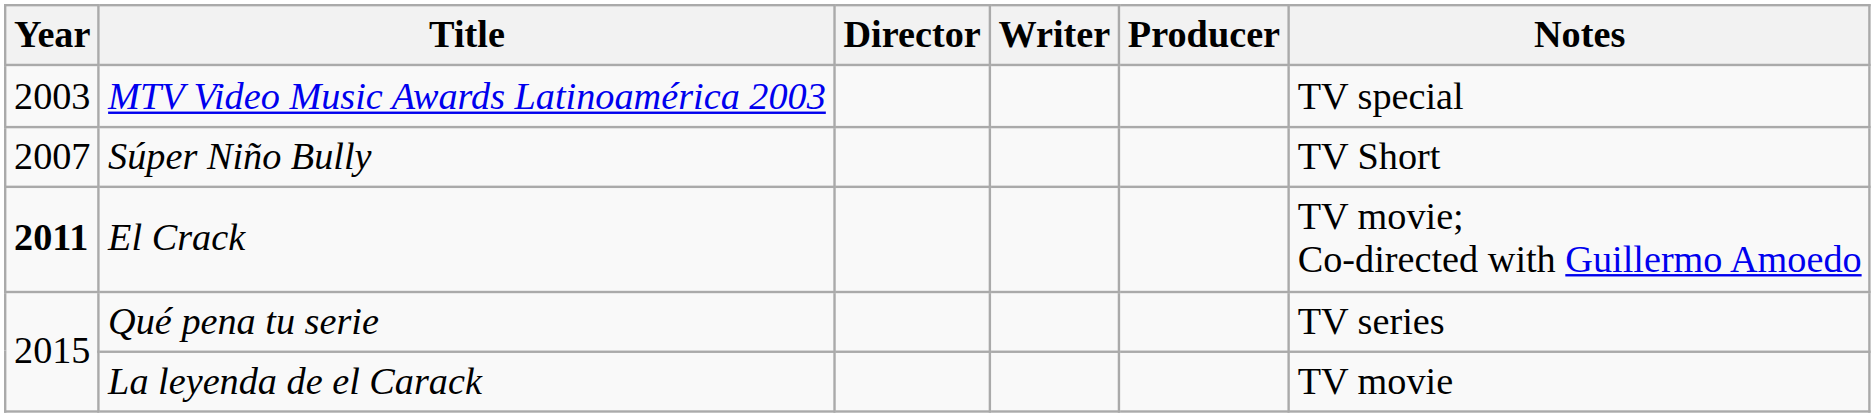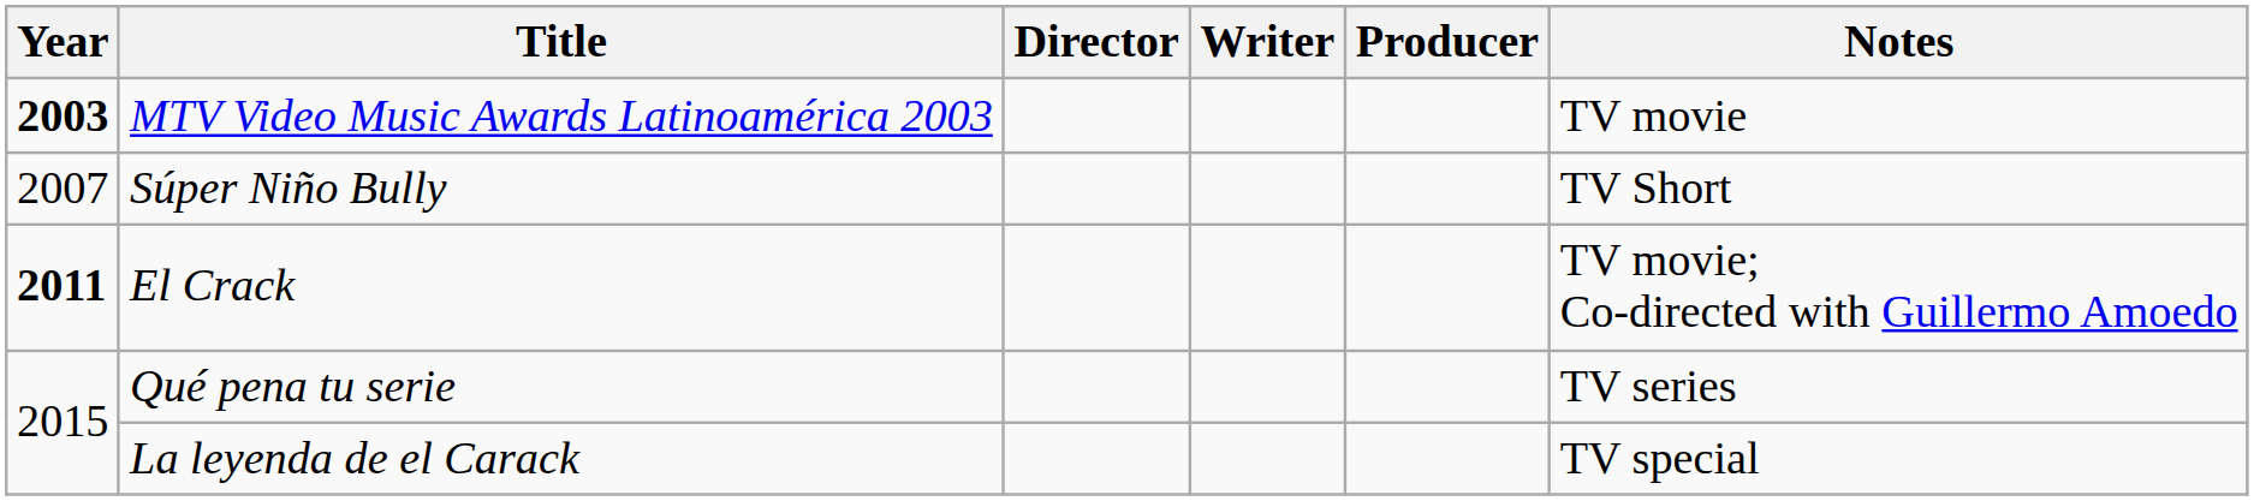MTV Video Music Awards Latinoamérica 2003 | Year: normal -> bold
MTV Video Music Awards Latinoamérica 2003 | Notes: TV special -> TV movie
La leyenda de el Carack | Notes: TV movie -> TV special
